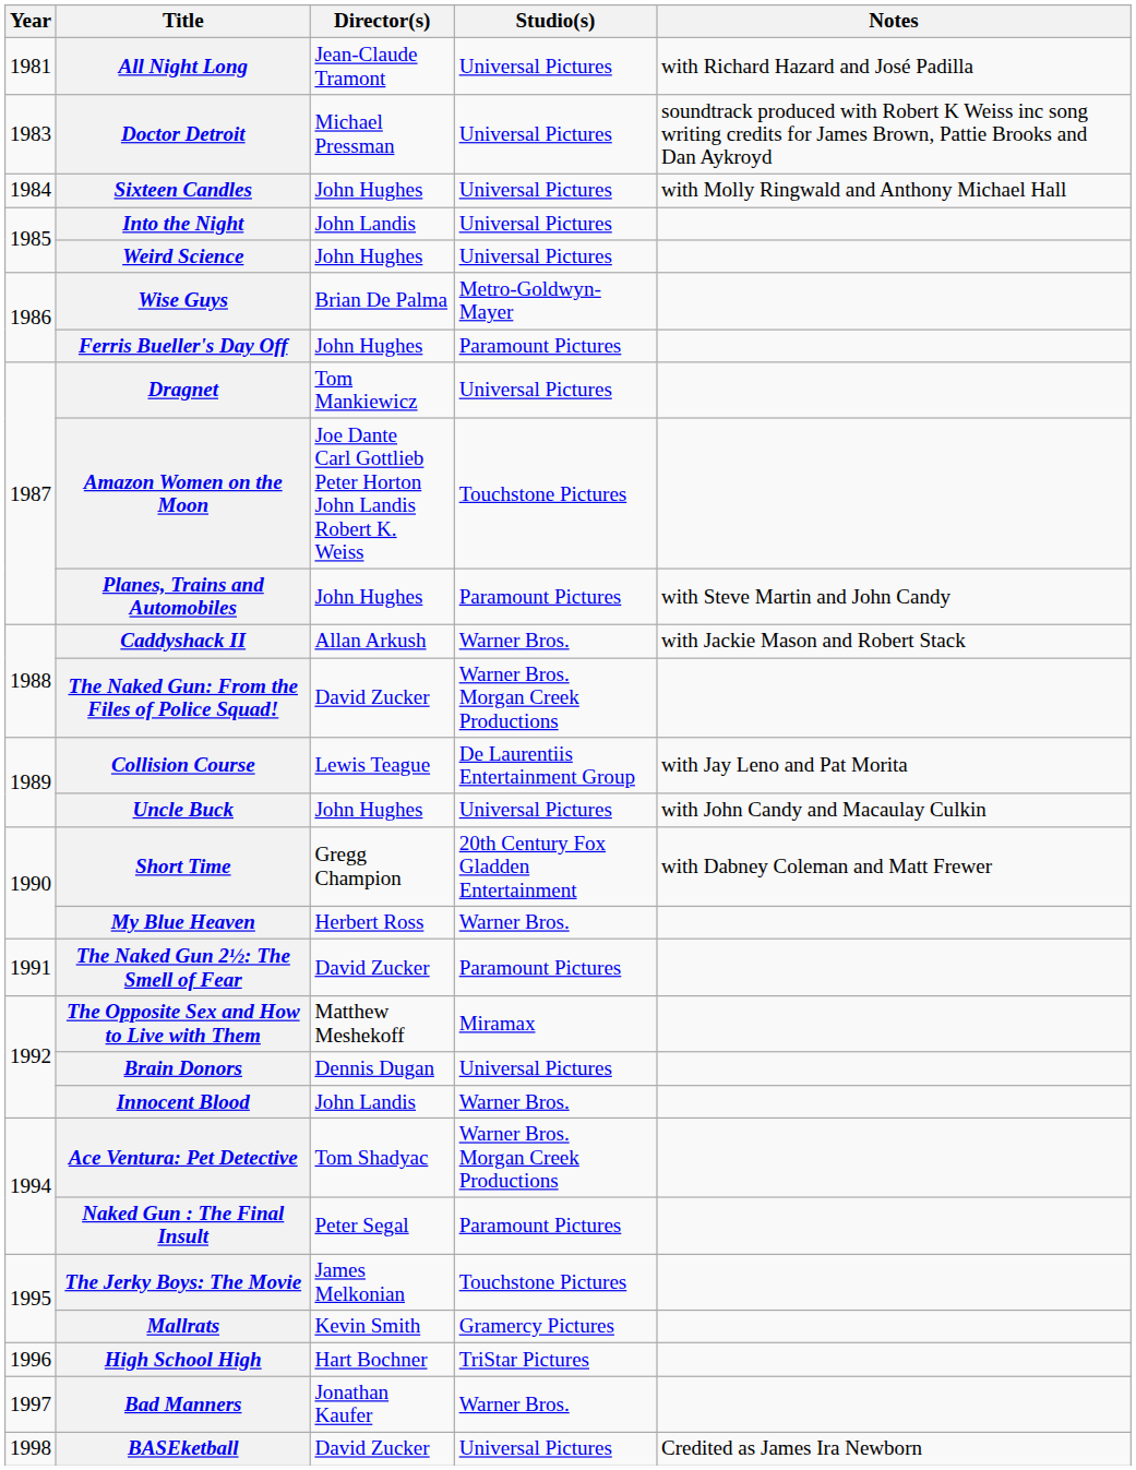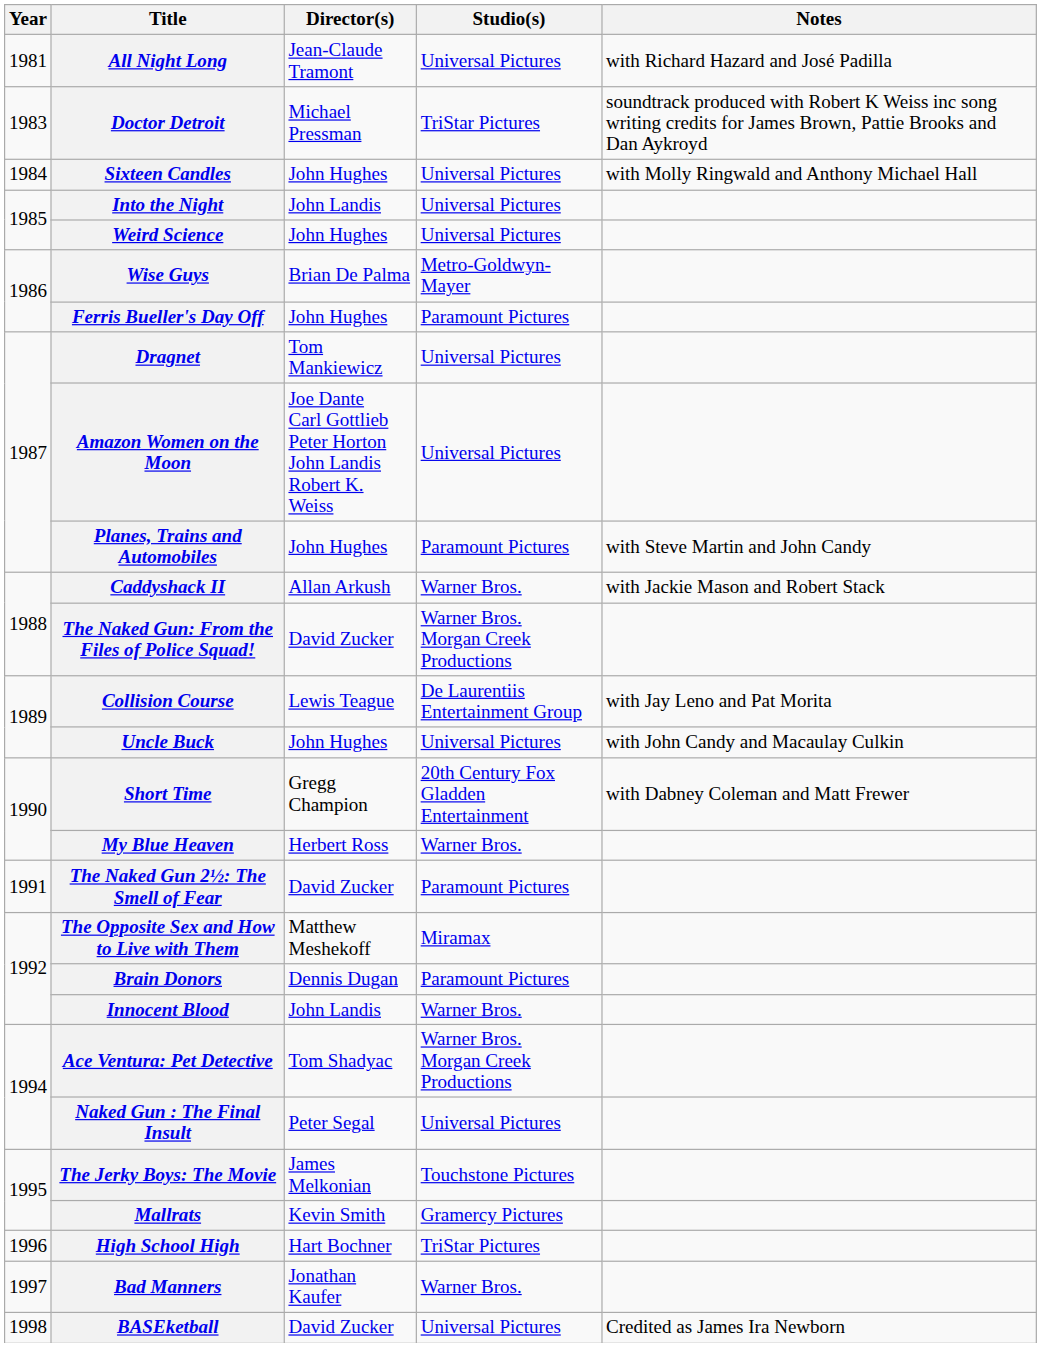Doctor Detroit | Studio(s): Universal Pictures -> TriStar Pictures
Amazon Women on the Moon | Studio(s): Touchstone Pictures -> Universal Pictures
Brain Donors | Studio(s): Universal Pictures -> Paramount Pictures
Naked Gun : The Final Insult | Studio(s): Paramount Pictures -> Universal Pictures
